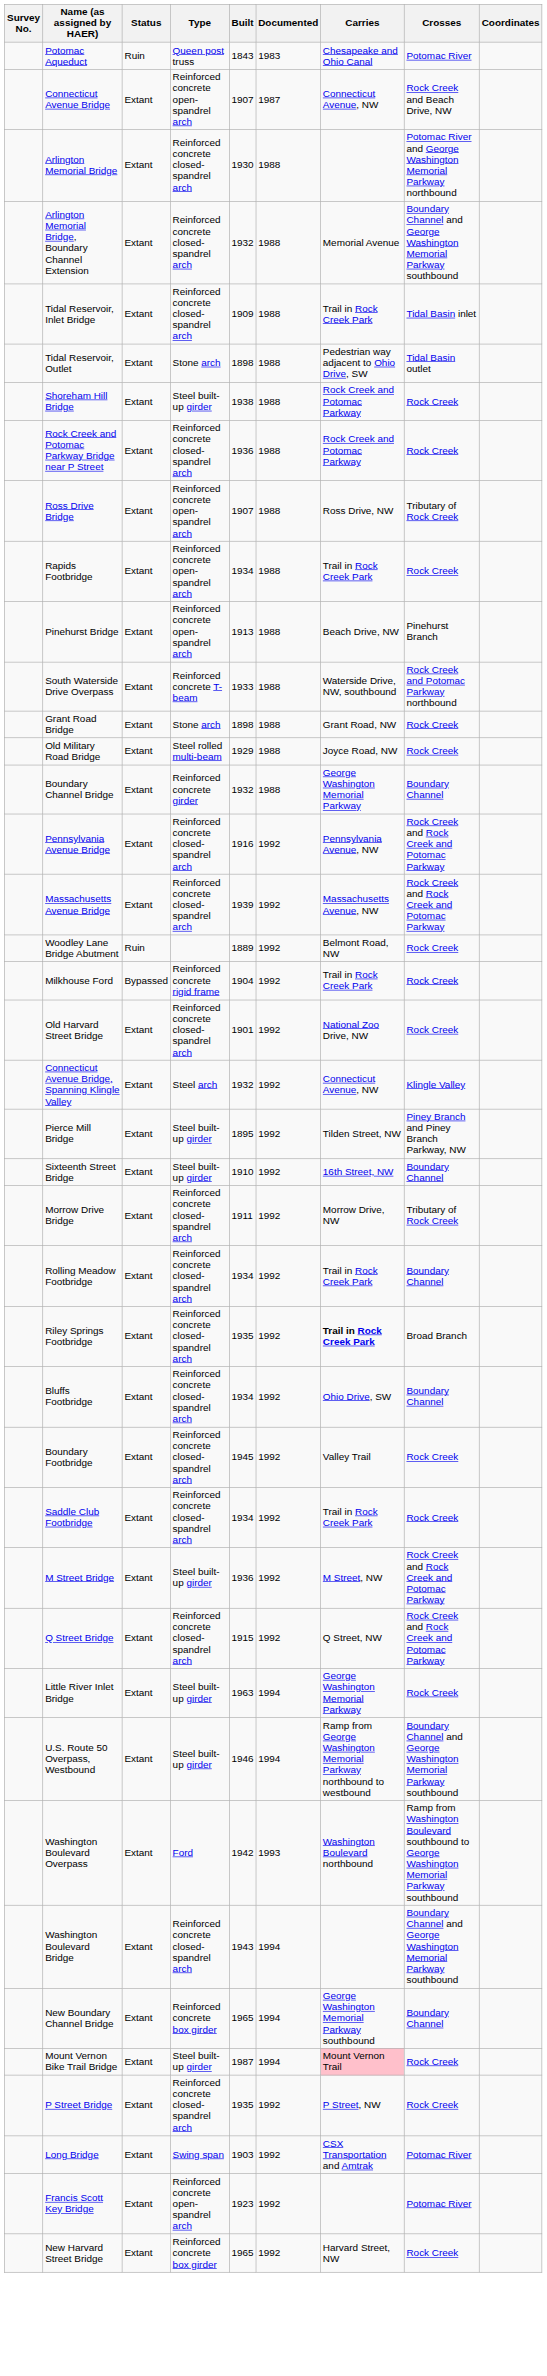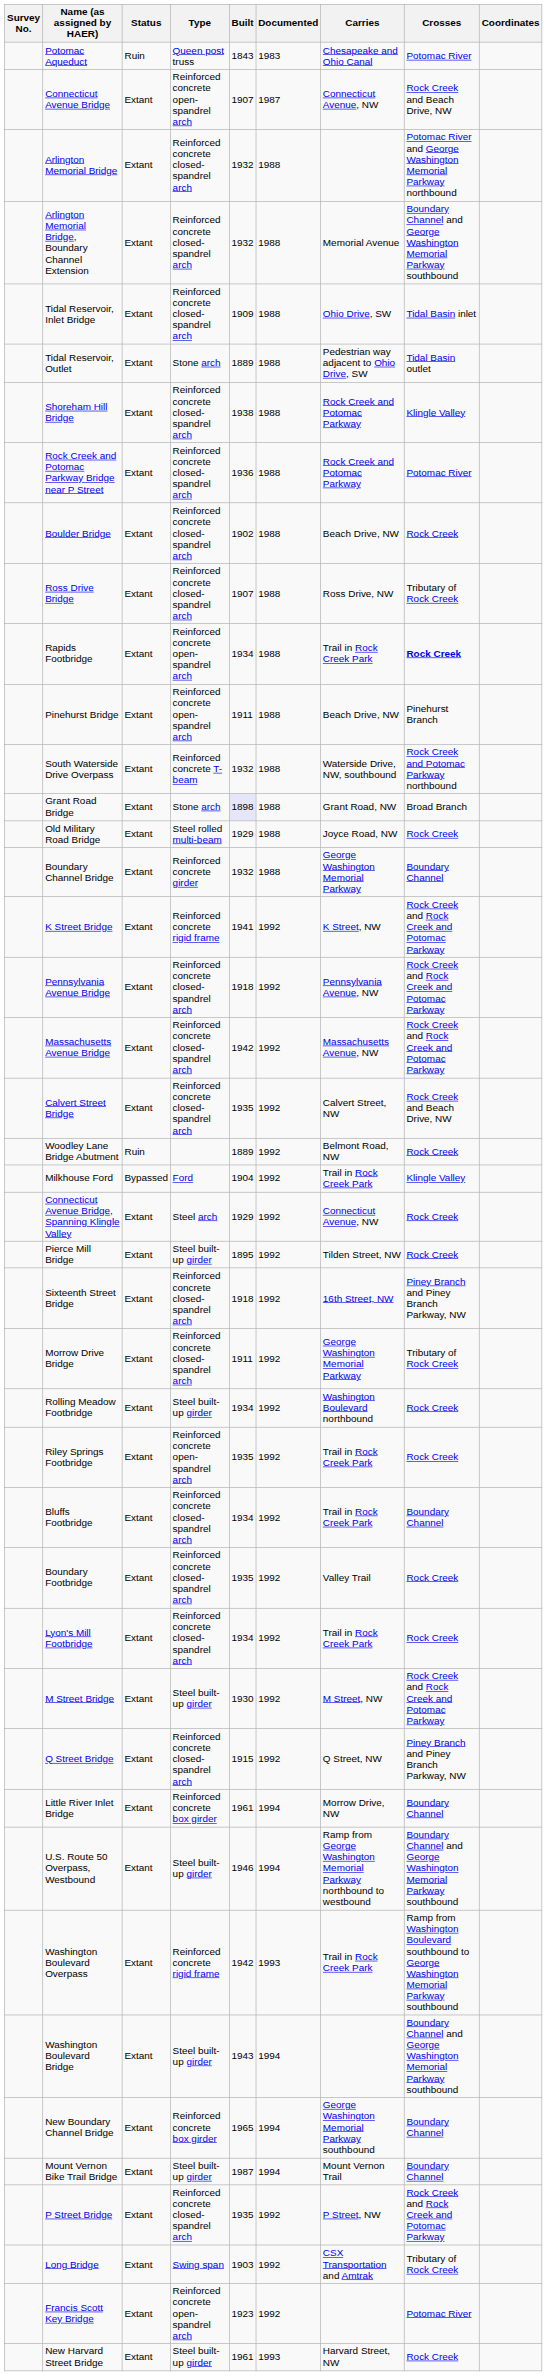Arlington Memorial Bridge | Built: 1930 -> 1932
Tidal Reservoir, Inlet Bridge | Carries: Trail in Rock Creek Park -> Ohio Drive, SW
Tidal Reservoir, Outlet | Built: 1898 -> 1889
Shoreham Hill Bridge | Type: Steel built-up girder -> Reinforced concrete closed-spandrel arch
Shoreham Hill Bridge | Crosses: Rock Creek -> Klingle Valley
Rock Creek and Potomac Parkway Bridge near P Street | Crosses: Rock Creek -> Potomac River
+ row: Boulder Bridge | Extant | Reinforced concrete closed-spandrel arch | 1902 | 1988 | Beach Drive, NW | Rock Creek
Ross Drive Bridge | Type: Reinforced concrete open-spandrel arch -> Reinforced concrete closed-spandrel arch
Rapids Footbridge | Crosses: normal -> bold
Pinehurst Bridge | Built: 1913 -> 1911
South Waterside Drive Overpass | Built: 1933 -> 1932
Grant Road Bridge | Built: no background -> lavender background
Grant Road Bridge | Crosses: Rock Creek -> Broad Branch
+ row: K Street Bridge | Extant | Reinforced concrete rigid frame | 1941 | 1992 | K Street, NW | Rock Creek and Rock Creek and Potomac Parkway
Pennsylvania Avenue Bridge | Built: 1916 -> 1918
Massachusetts Avenue Bridge | Built: 1939 -> 1942
+ row: Calvert Street Bridge | Extant | Reinforced concrete closed-spandrel arch | 1935 | 1992 | Calvert Street, NW | Rock Creek and Beach Drive, NW
Milkhouse Ford | Type: Reinforced concrete rigid frame -> Ford
Milkhouse Ford | Crosses: Rock Creek -> Klingle Valley
- row: Old Harvard Street Bridge | Extant | Reinforced concrete closed-spandrel arch | 1901 | 1992 | National Zoo Drive, NW | Rock Creek
Connecticut Avenue Bridge, Spanning Klingle Valley | Built: 1932 -> 1929
Connecticut Avenue Bridge, Spanning Klingle Valley | Crosses: Klingle Valley -> Rock Creek
Pierce Mill Bridge | Crosses: Piney Branch and Piney Branch Parkway, NW -> Rock Creek
Sixteenth Street Bridge | Type: Steel built-up girder -> Reinforced concrete closed-spandrel arch
Sixteenth Street Bridge | Built: 1910 -> 1918
Sixteenth Street Bridge | Crosses: Boundary Channel -> Piney Branch and Piney Branch Parkway, NW
Morrow Drive Bridge | Carries: Morrow Drive, NW -> George Washington Memorial Parkway
Rolling Meadow Footbridge | Type: Reinforced concrete closed-spandrel arch -> Steel built-up girder
Rolling Meadow Footbridge | Carries: Trail in Rock Creek Park -> Washington Boulevard northbound
Rolling Meadow Footbridge | Crosses: Boundary Channel -> Rock Creek
Riley Springs Footbridge | Type: Reinforced concrete closed-spandrel arch -> Reinforced concrete open-spandrel arch
Riley Springs Footbridge | Carries: bold -> normal
Riley Springs Footbridge | Crosses: Broad Branch -> Rock Creek
Bluffs Footbridge | Carries: Ohio Drive, SW -> Trail in Rock Creek Park
Boundary Footbridge | Built: 1945 -> 1935
+ row: Lyon's Mill Footbridge | Extant | Reinforced concrete closed-spandrel arch | 1934 | 1992 | Trail in Rock Creek Park | Rock Creek
- row: Saddle Club Footbridge | Extant | Reinforced concrete closed-spandrel arch | 1934 | 1992 | Trail in Rock Creek Park | Rock Creek
M Street Bridge | Built: 1936 -> 1930
Q Street Bridge | Crosses: Rock Creek and Rock Creek and Potomac Parkway -> Piney Branch and Piney Branch Parkway, NW
Little River Inlet Bridge | Type: Steel built-up girder -> Reinforced concrete box girder
Little River Inlet Bridge | Built: 1963 -> 1961
Little River Inlet Bridge | Carries: George Washington Memorial Parkway -> Morrow Drive, NW
Little River Inlet Bridge | Crosses: Rock Creek -> Boundary Channel
Washington Boulevard Overpass | Type: Ford -> Reinforced concrete rigid frame
Washington Boulevard Overpass | Carries: Washington Boulevard northbound -> Trail in Rock Creek Park
Washington Boulevard Bridge | Type: Reinforced concrete closed-spandrel arch -> Steel built-up girder
Mount Vernon Bike Trail Bridge | Carries: pink background -> no background
Mount Vernon Bike Trail Bridge | Crosses: Rock Creek -> Boundary Channel
P Street Bridge | Crosses: Rock Creek -> Rock Creek and Rock Creek and Potomac Parkway
Long Bridge | Crosses: Potomac River -> Tributary of Rock Creek
New Harvard Street Bridge | Type: Reinforced concrete box girder -> Steel built-up girder
New Harvard Street Bridge | Built: 1965 -> 1961
New Harvard Street Bridge | Documented: 1992 -> 1993
